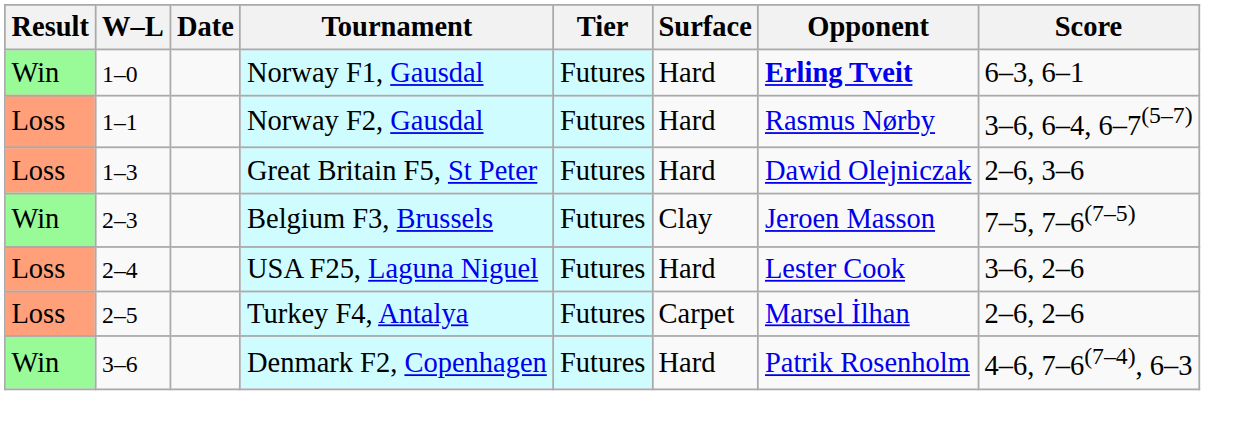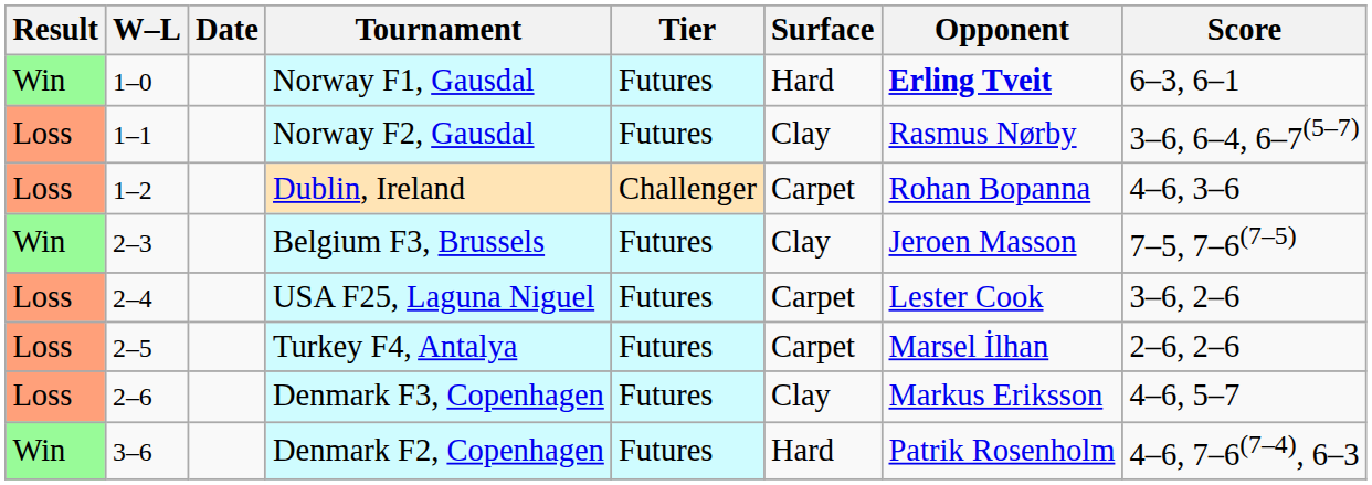Norway F2, Gausdal | Surface: Hard -> Clay
+ row: Loss | 1–2 | Dublin, Ireland | Challenger | Carpet | Rohan Bopanna | 4–6, 3–6
- row: Loss | 1–3 | Great Britain F5, St Peter | Futures | Hard | Dawid Olejniczak | 2–6, 3–6
USA F25, Laguna Niguel | Surface: Hard -> Carpet
+ row: Loss | 2–6 | Denmark F3, Copenhagen | Futures | Clay | Markus Eriksson | 4–6, 5–7
